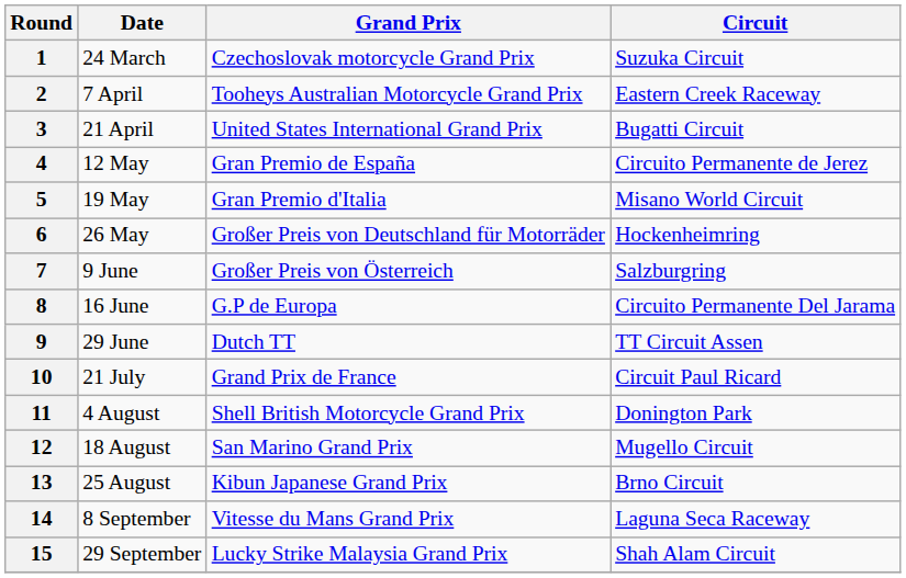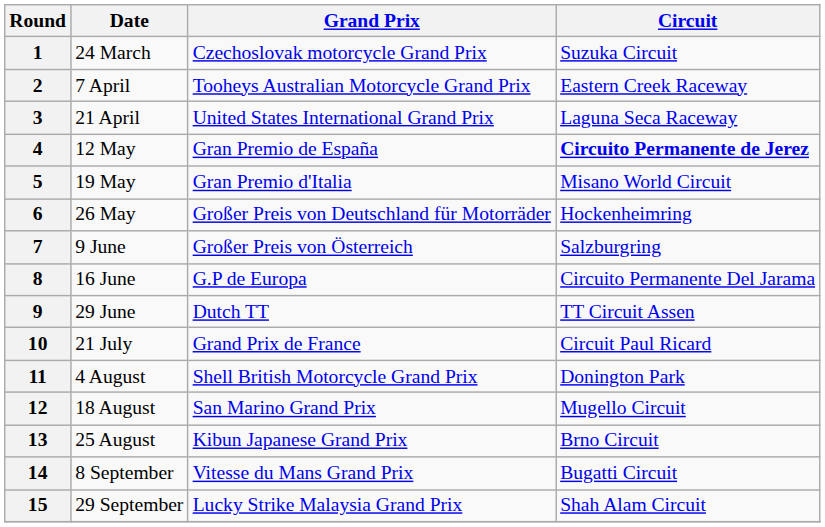3 | Circuit: Bugatti Circuit -> Laguna Seca Raceway
4 | Circuit: normal -> bold
14 | Circuit: Laguna Seca Raceway -> Bugatti Circuit
